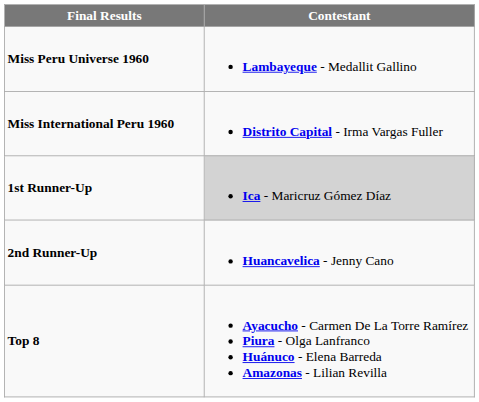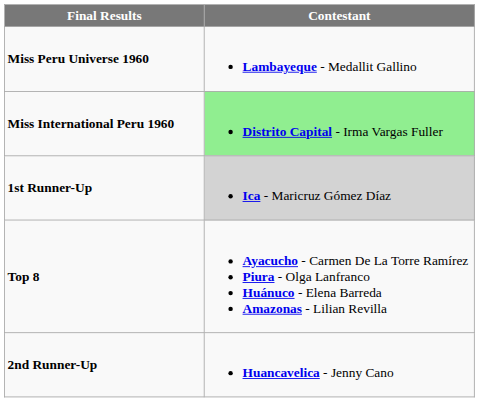Miss International Peru 1960 | Contestant: no background -> lightgreen background
rows swapped: 2nd Runner-Up <-> Top 8
